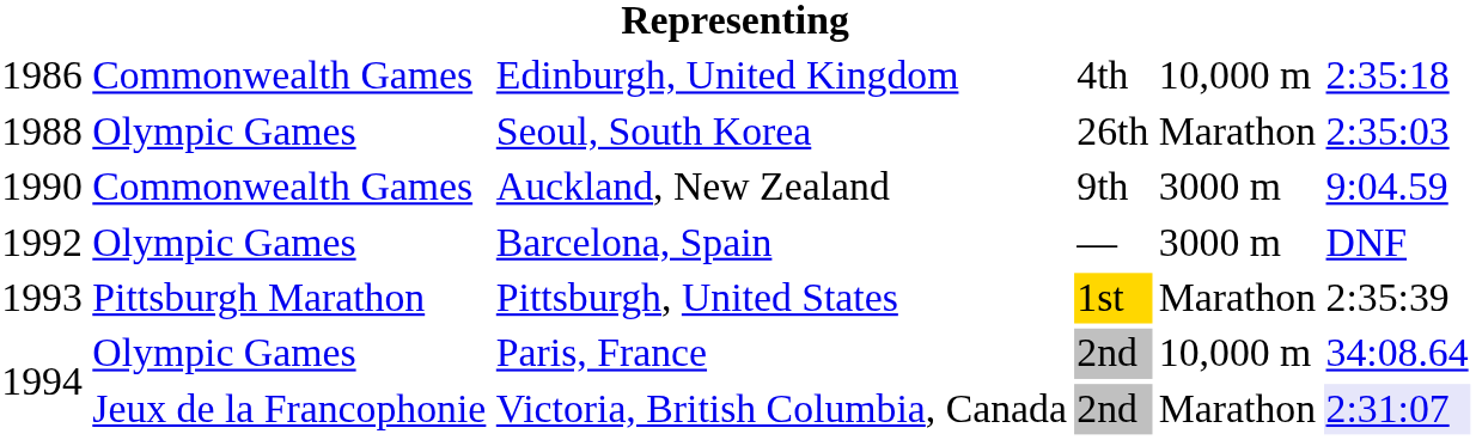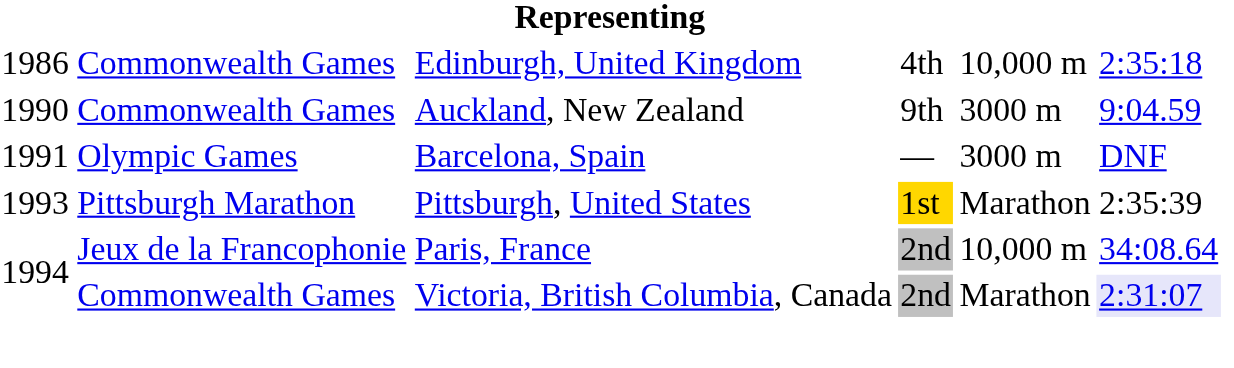- row: 1988 | Olympic Games | Seoul, South Korea | 26th | Marathon | 2:35:03
Barcelona, Spain | column 1: 1992 -> 1991
Paris, France | column 2: Olympic Games -> Jeux de la Francophonie
Victoria, British Columbia, Canada | column 2: Jeux de la Francophonie -> Commonwealth Games
